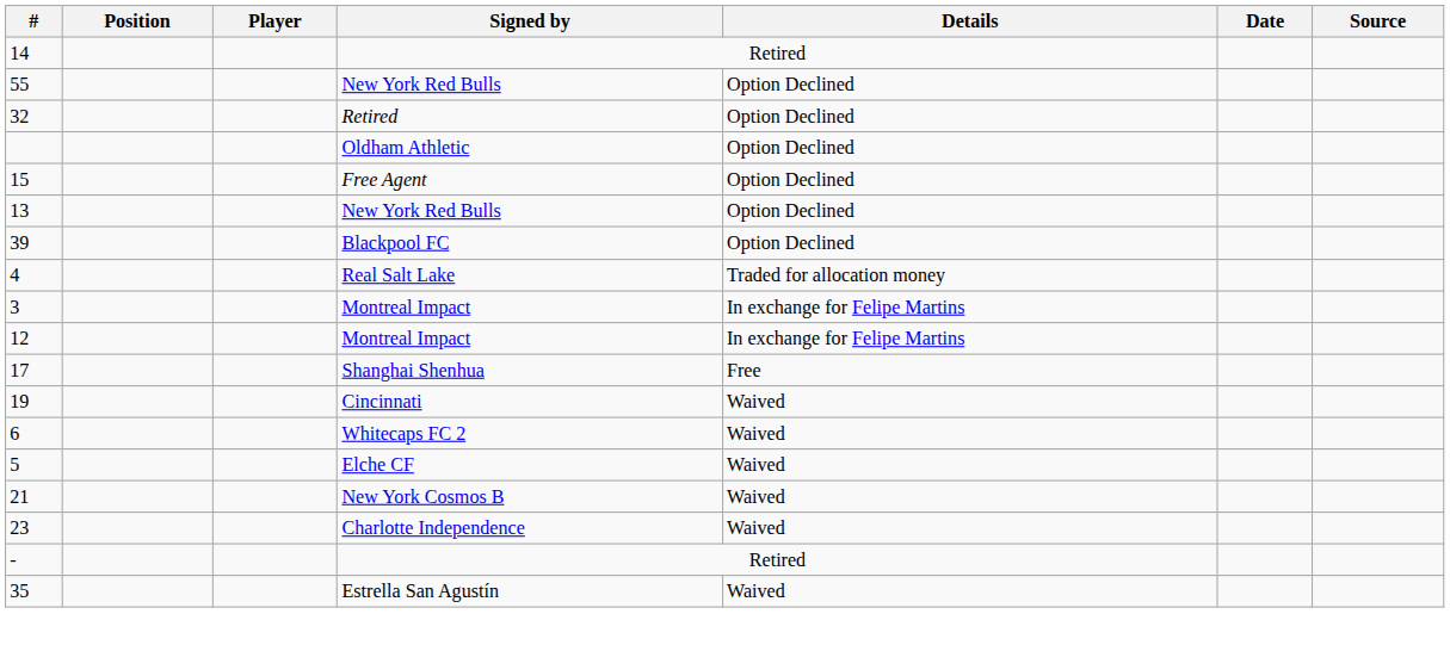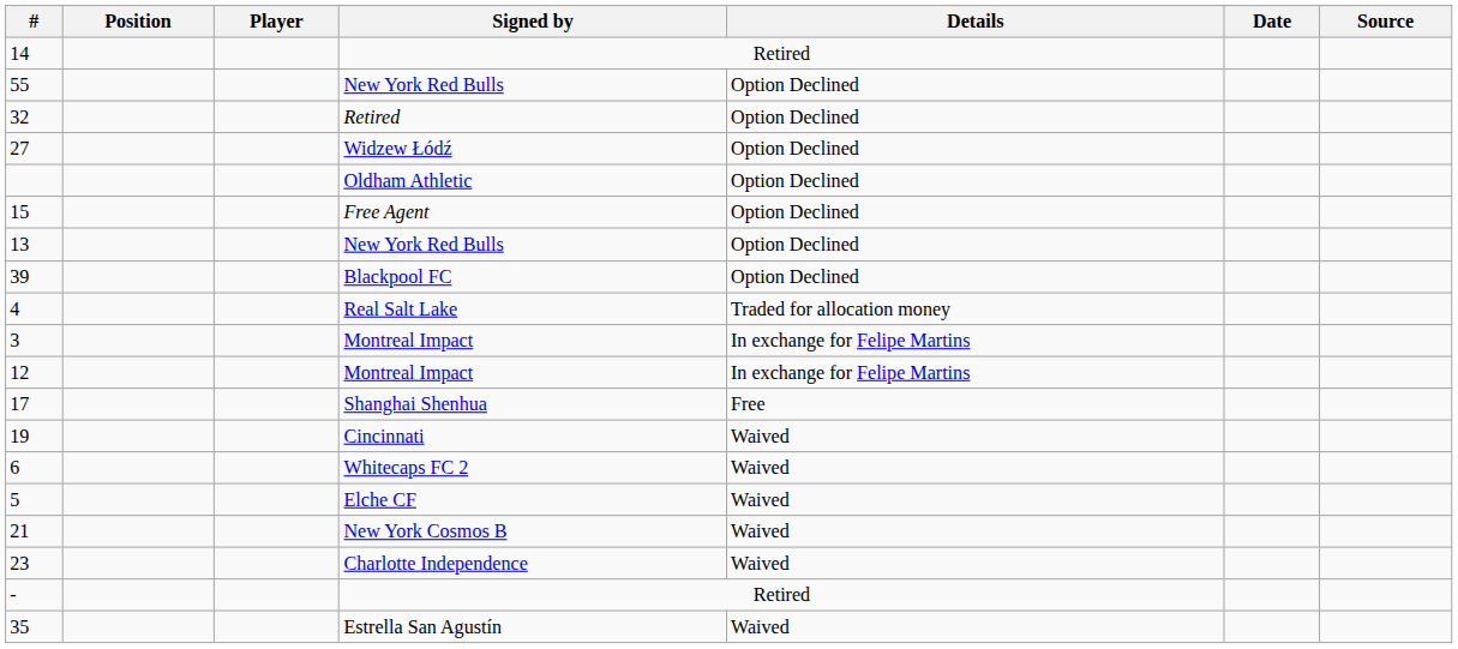+ row: 27 | Widzew Łódź | Option Declined
